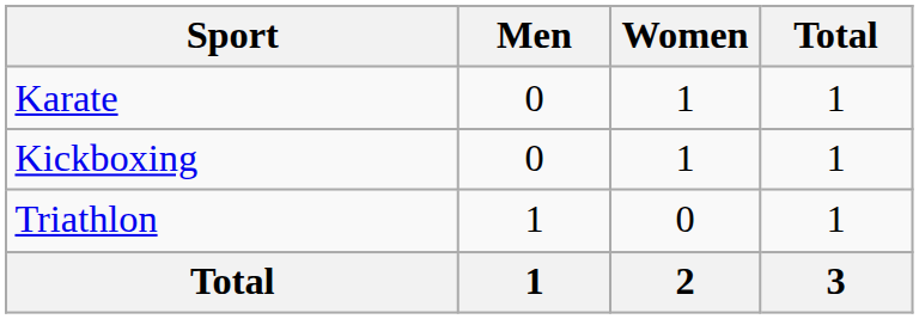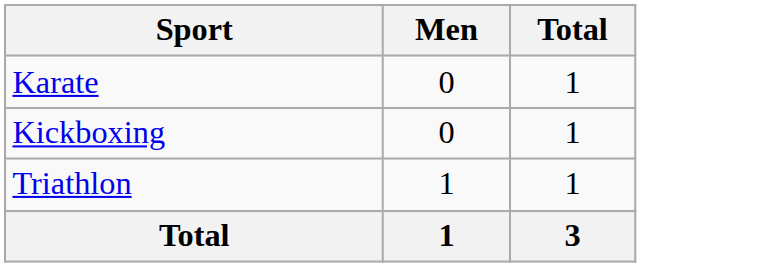- column: Women | 1 | 1 | 0 | 2
